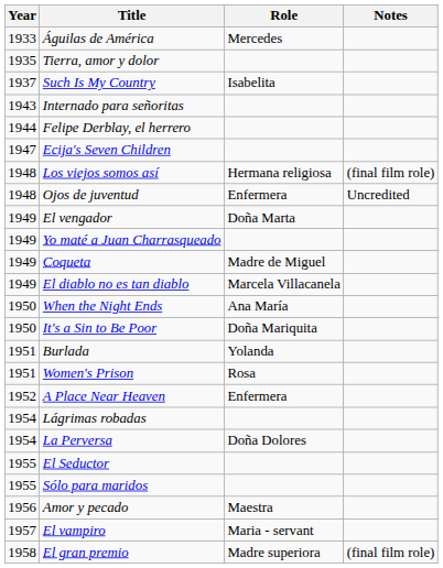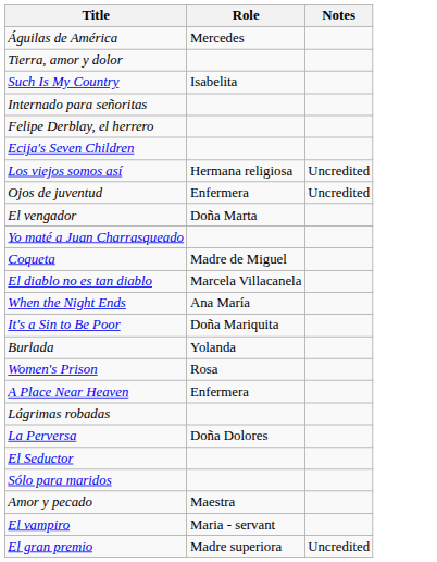- column: Year | 1933 | 1935 | 1937 | 1943 | 1944 | 1947 | 1948 | 1948 | 1949 | 1949 | 1949 | 1949 | 1950 | 1950 | 1951 | 1951 | 1952 | 1954 | 1954 | 1955 | 1955 | 1956 | 1957 | 1958
Los viejos somos así | Notes: (final film role) -> Uncredited
El gran premio | Notes: (final film role) -> Uncredited
